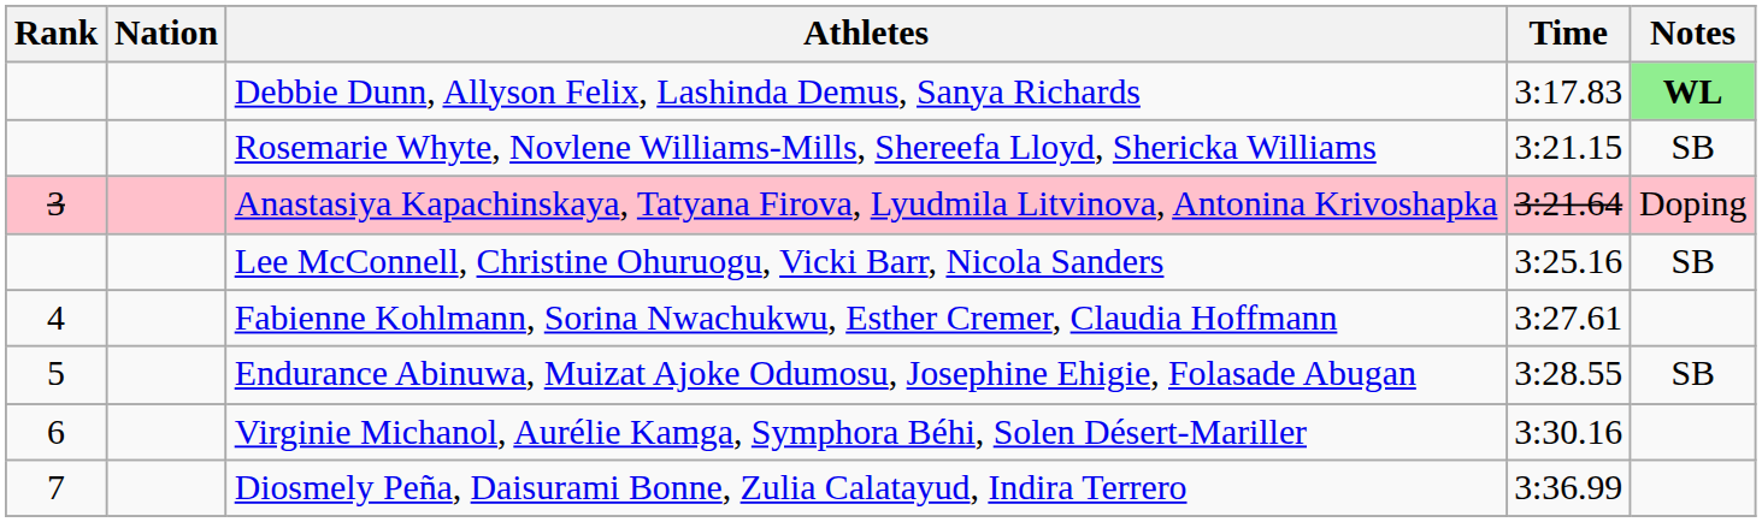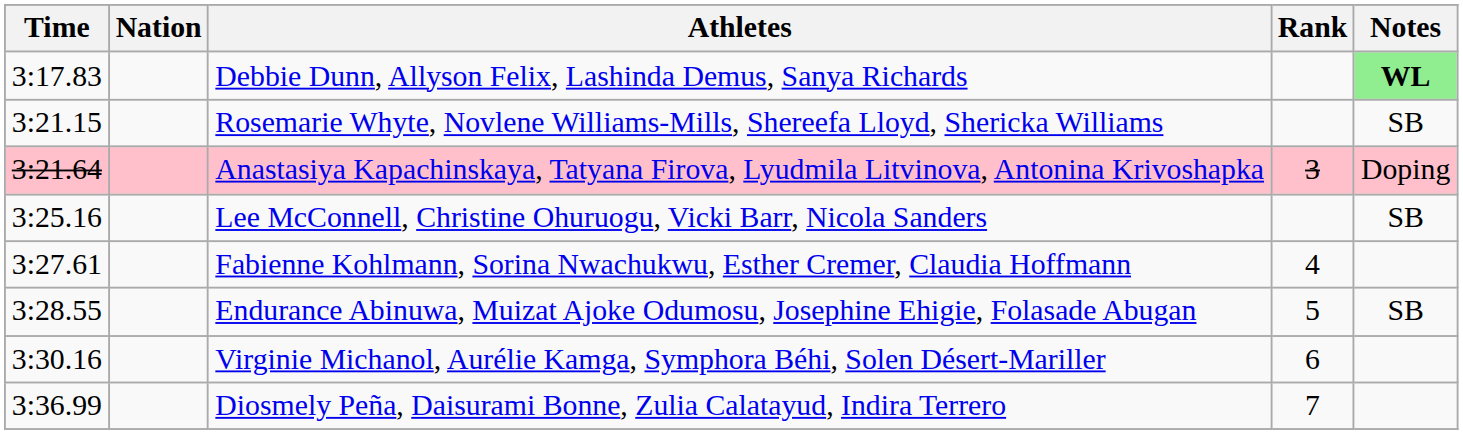columns swapped: Rank <-> Time
